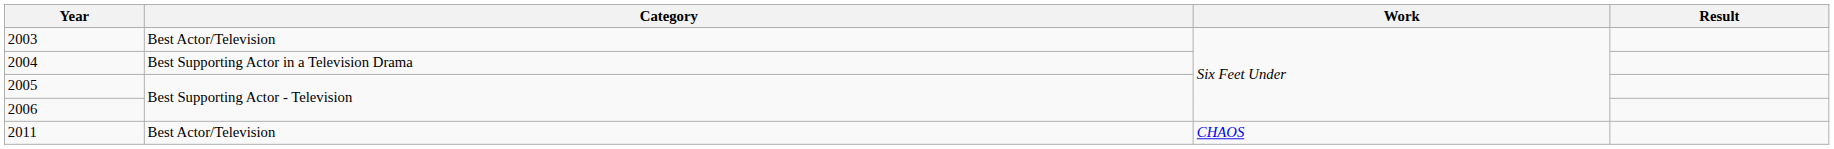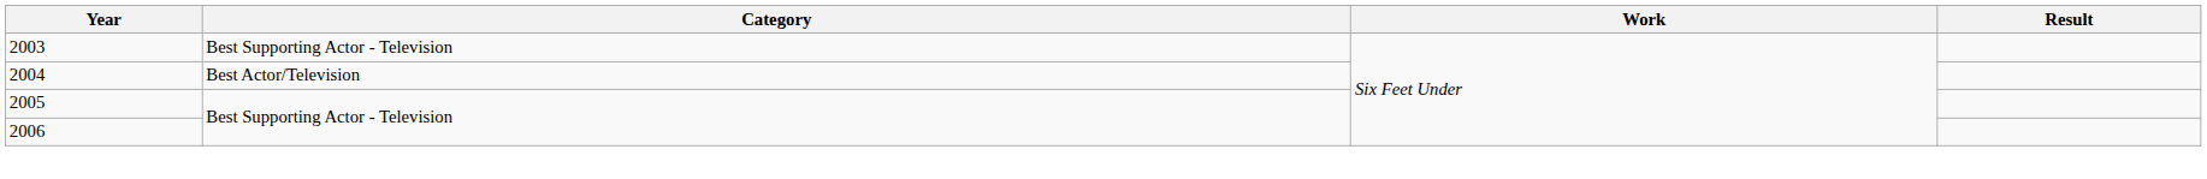2003 | Category: Best Actor/Television -> Best Supporting Actor - Television
2004 | Category: Best Supporting Actor in a Television Drama -> Best Actor/Television
- row: 2011 | Best Actor/Television | CHAOS
